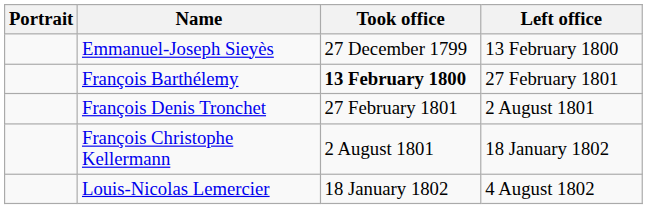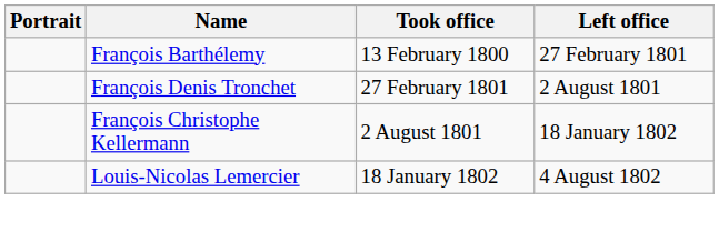- row: Emmanuel-Joseph Sieyès | 27 December 1799 | 13 February 1800
François Barthélemy | Took office: bold -> normal
